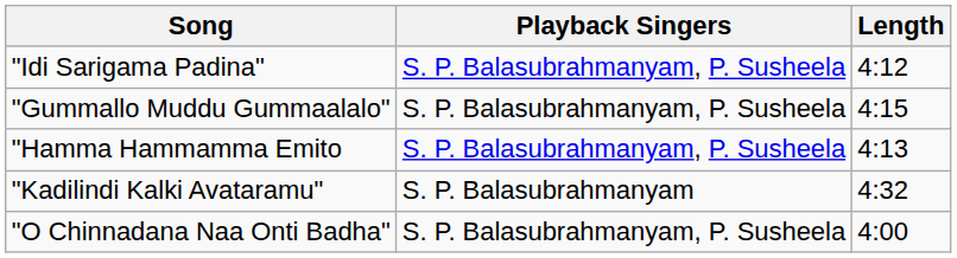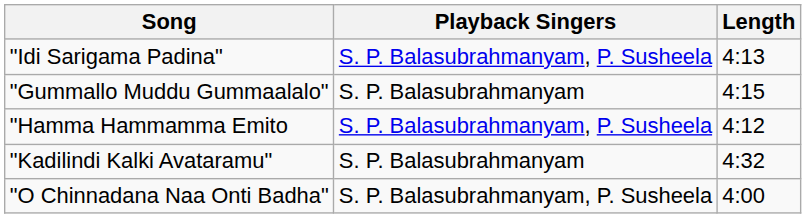"Idi Sarigama Padina" | Length: 4:12 -> 4:13
"Gummallo Muddu Gummaalalo" | Playback Singers: S. P. Balasubrahmanyam, P. Susheela -> S. P. Balasubrahmanyam
"Hamma Hammamma Emito | Length: 4:13 -> 4:12
